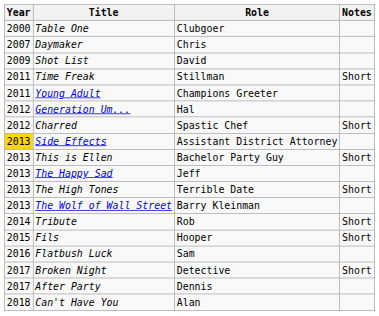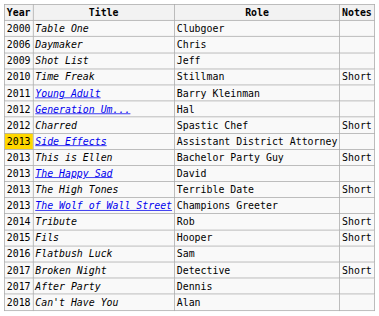Daymaker | Year: 2007 -> 2006
Shot List | Role: David -> Jeff
Time Freak | Year: 2011 -> 2010
Young Adult | Role: Champions Greeter -> Barry Kleinman
The Happy Sad | Role: Jeff -> David
The Wolf of Wall Street | Role: Barry Kleinman -> Champions Greeter
